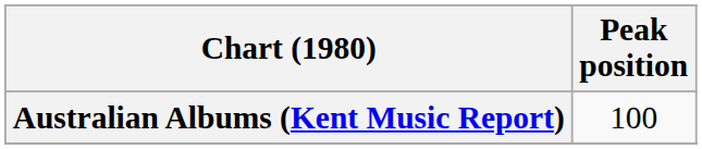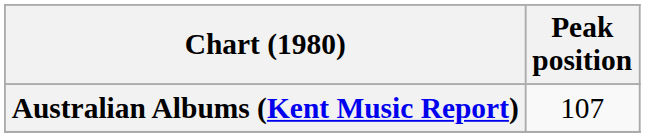Australian Albums (Kent Music Report) | Peak position: 100 -> 107
